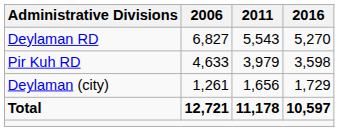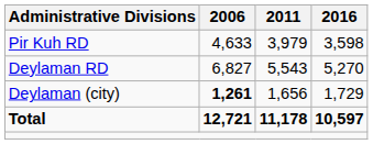rows swapped: Deylaman RD <-> Pir Kuh RD
Deylaman (city) | 2006: normal -> bold
